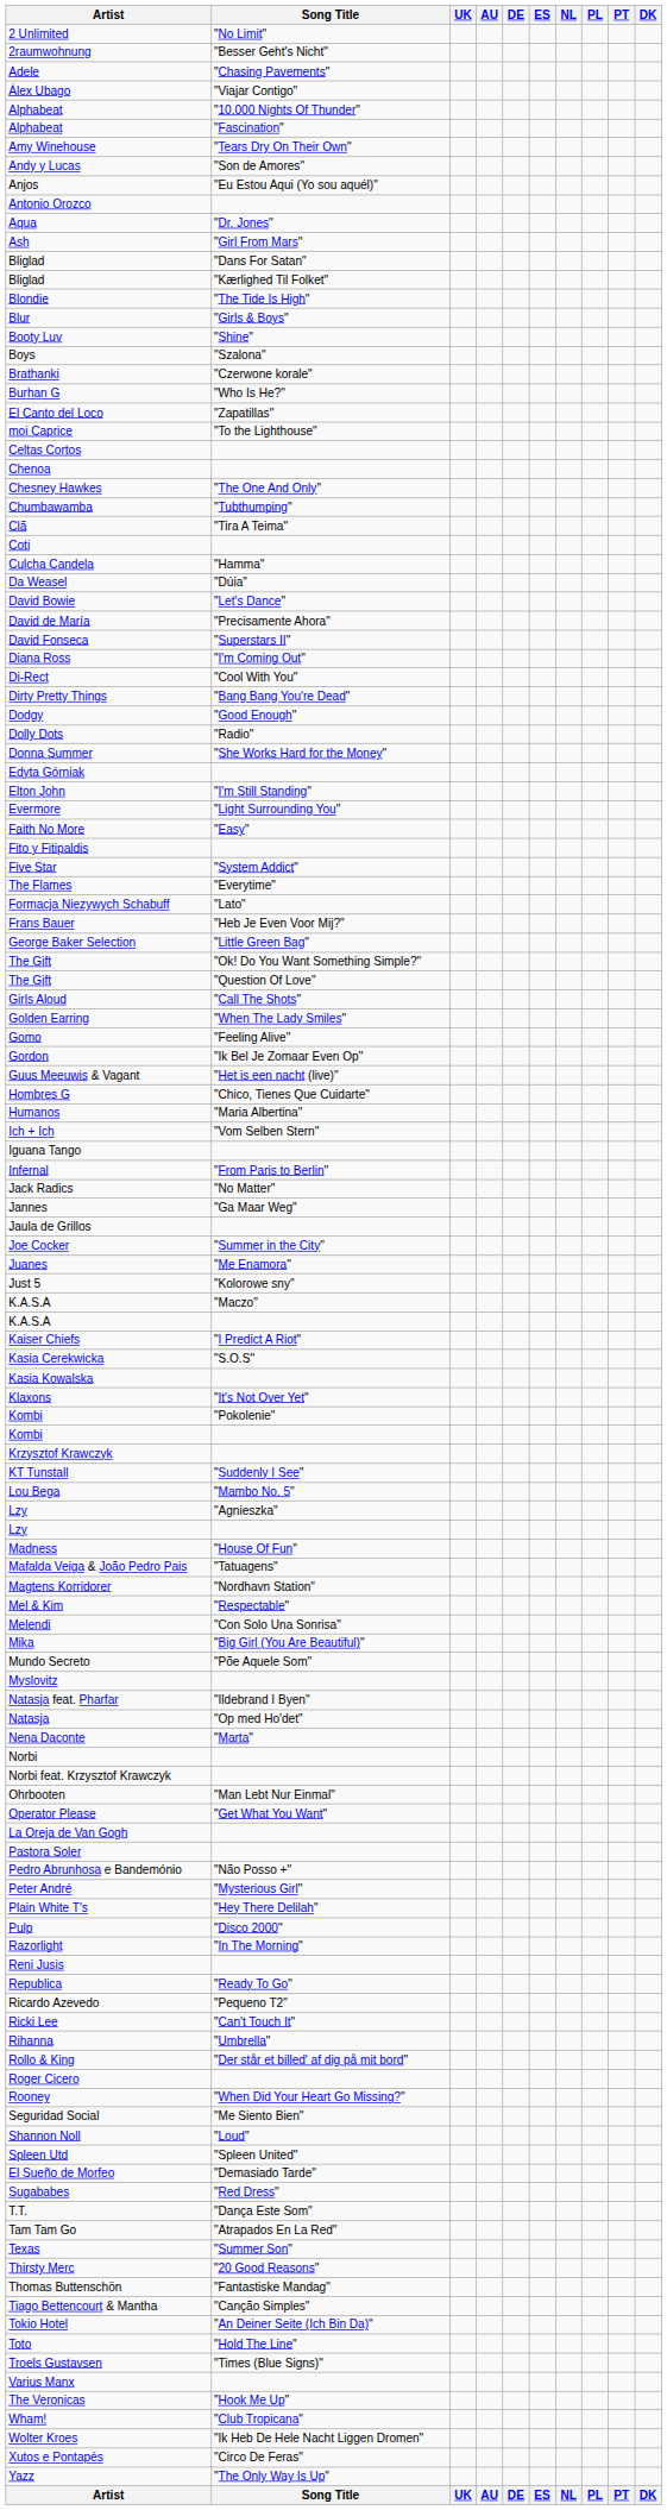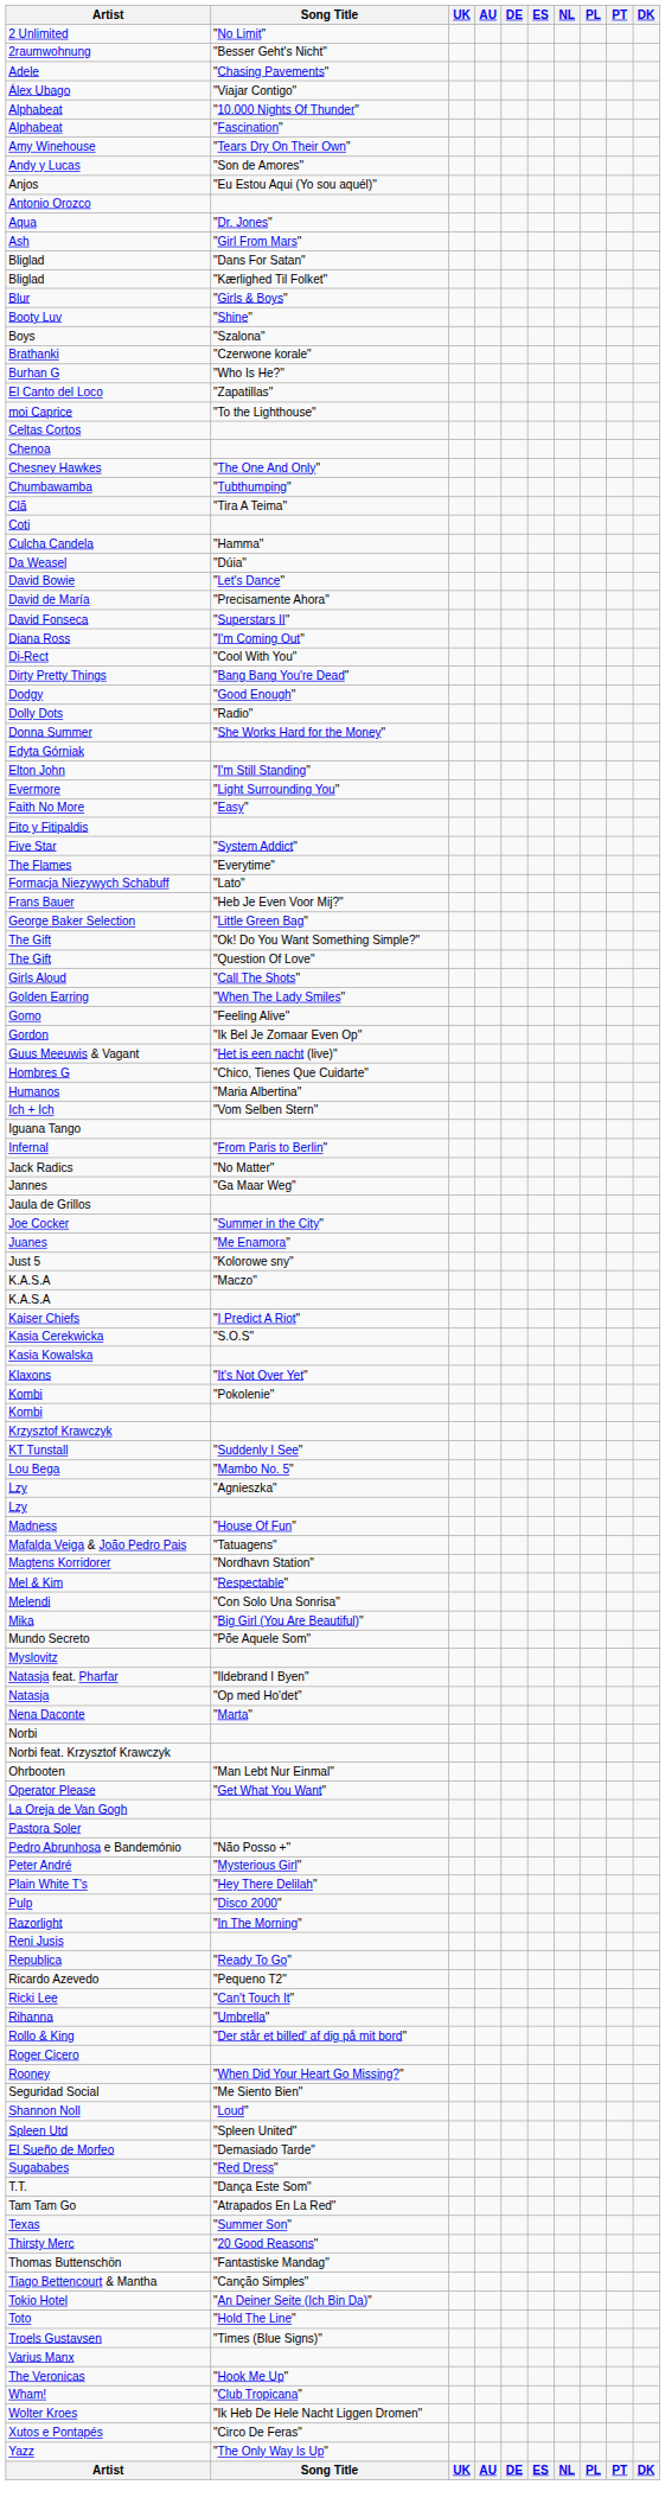- row: Blondie | "The Tide Is High"
